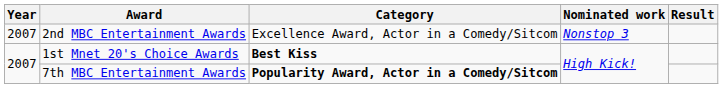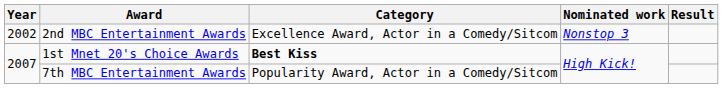2nd MBC Entertainment Awards | Year: 2007 -> 2002
7th MBC Entertainment Awards | Category: bold -> normal
